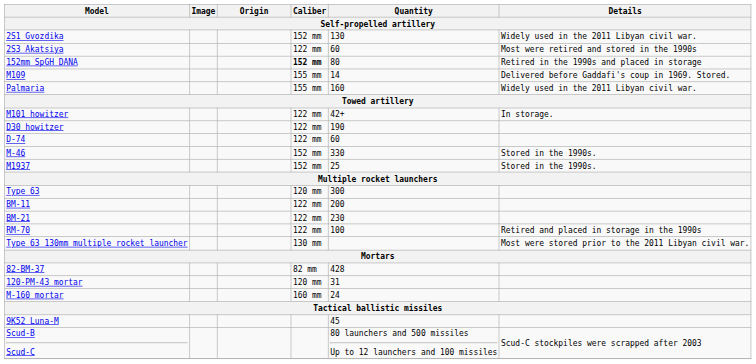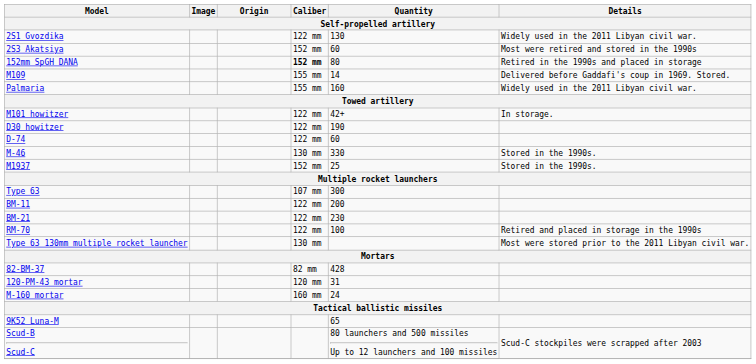2S1 Gvozdika | Caliber: 152 mm -> 122 mm
2S3 Akatsiya | Caliber: 122 mm -> 152 mm
M-46 | Caliber: 152 mm -> 130 mm
Type 63 | Caliber: 120 mm -> 107 mm
9K52 Luna-M | Quantity: 45 -> 65
